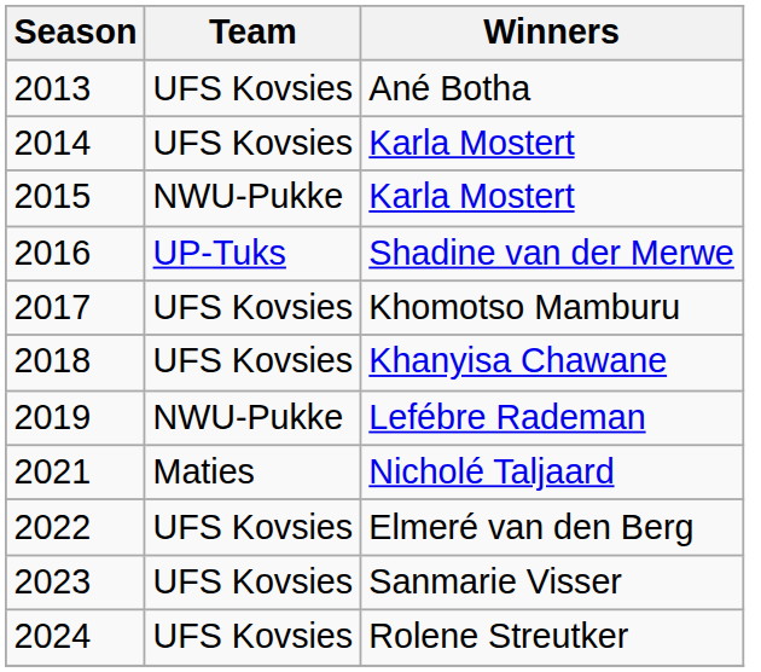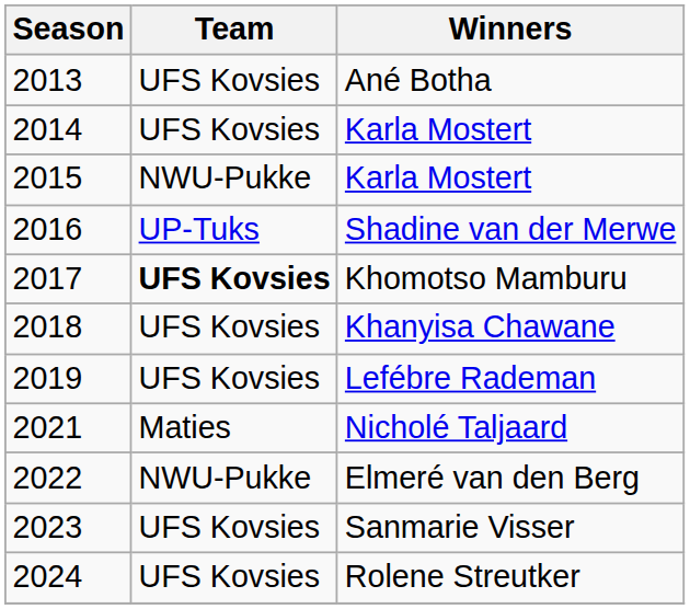Khomotso Mamburu | Team: normal -> bold
Lefébre Rademan | Team: NWU-Pukke -> UFS Kovsies
Elmeré van den Berg | Team: UFS Kovsies -> NWU-Pukke
